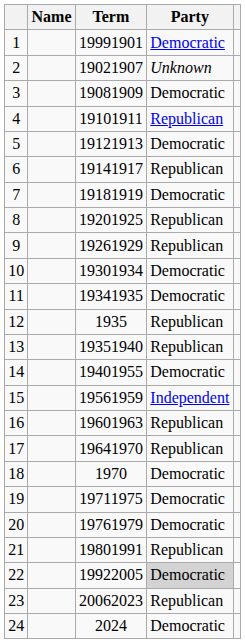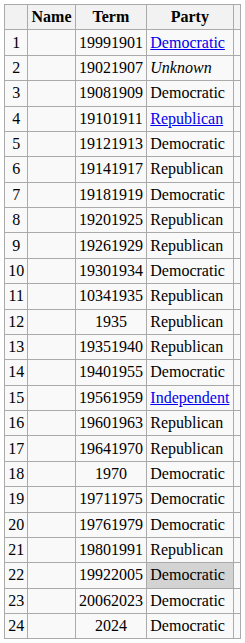11 | Term: 19341935 -> 10341935
11 | Party: Democratic -> Republican
23 | Party: Republican -> Democratic
